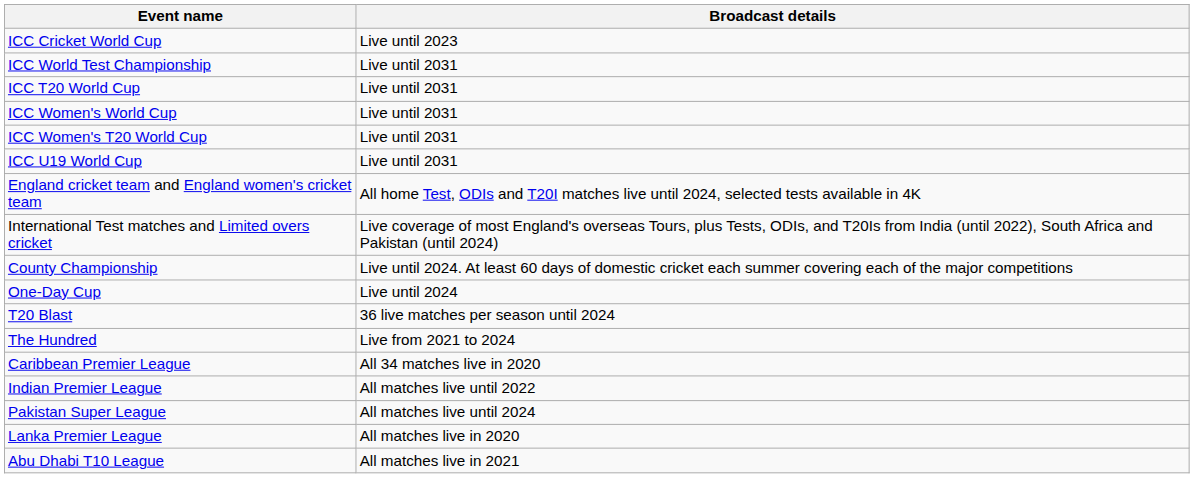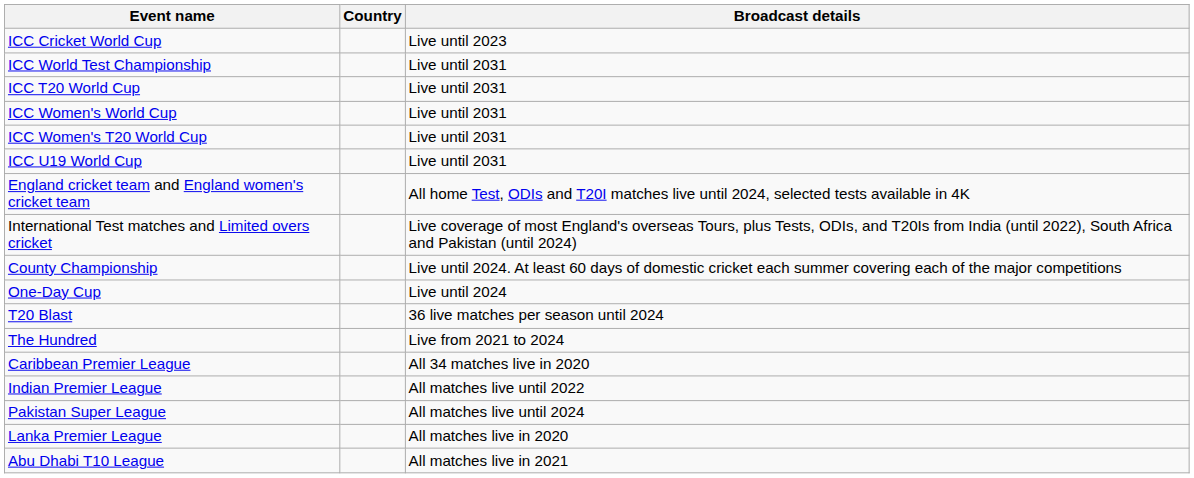+ column: Country
